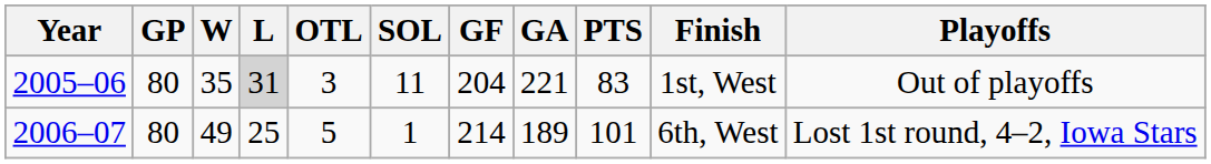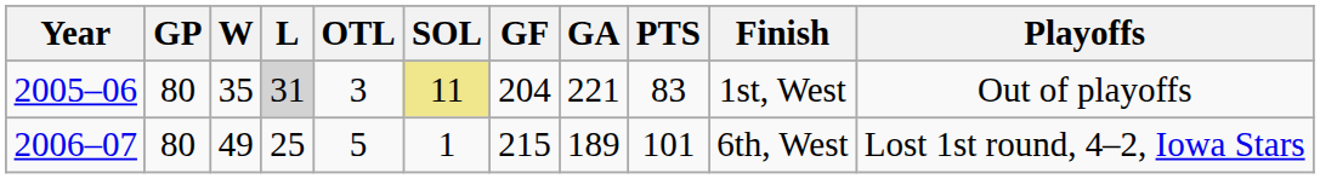2005–06 | SOL: no background -> khaki background
2006–07 | GF: 214 -> 215
